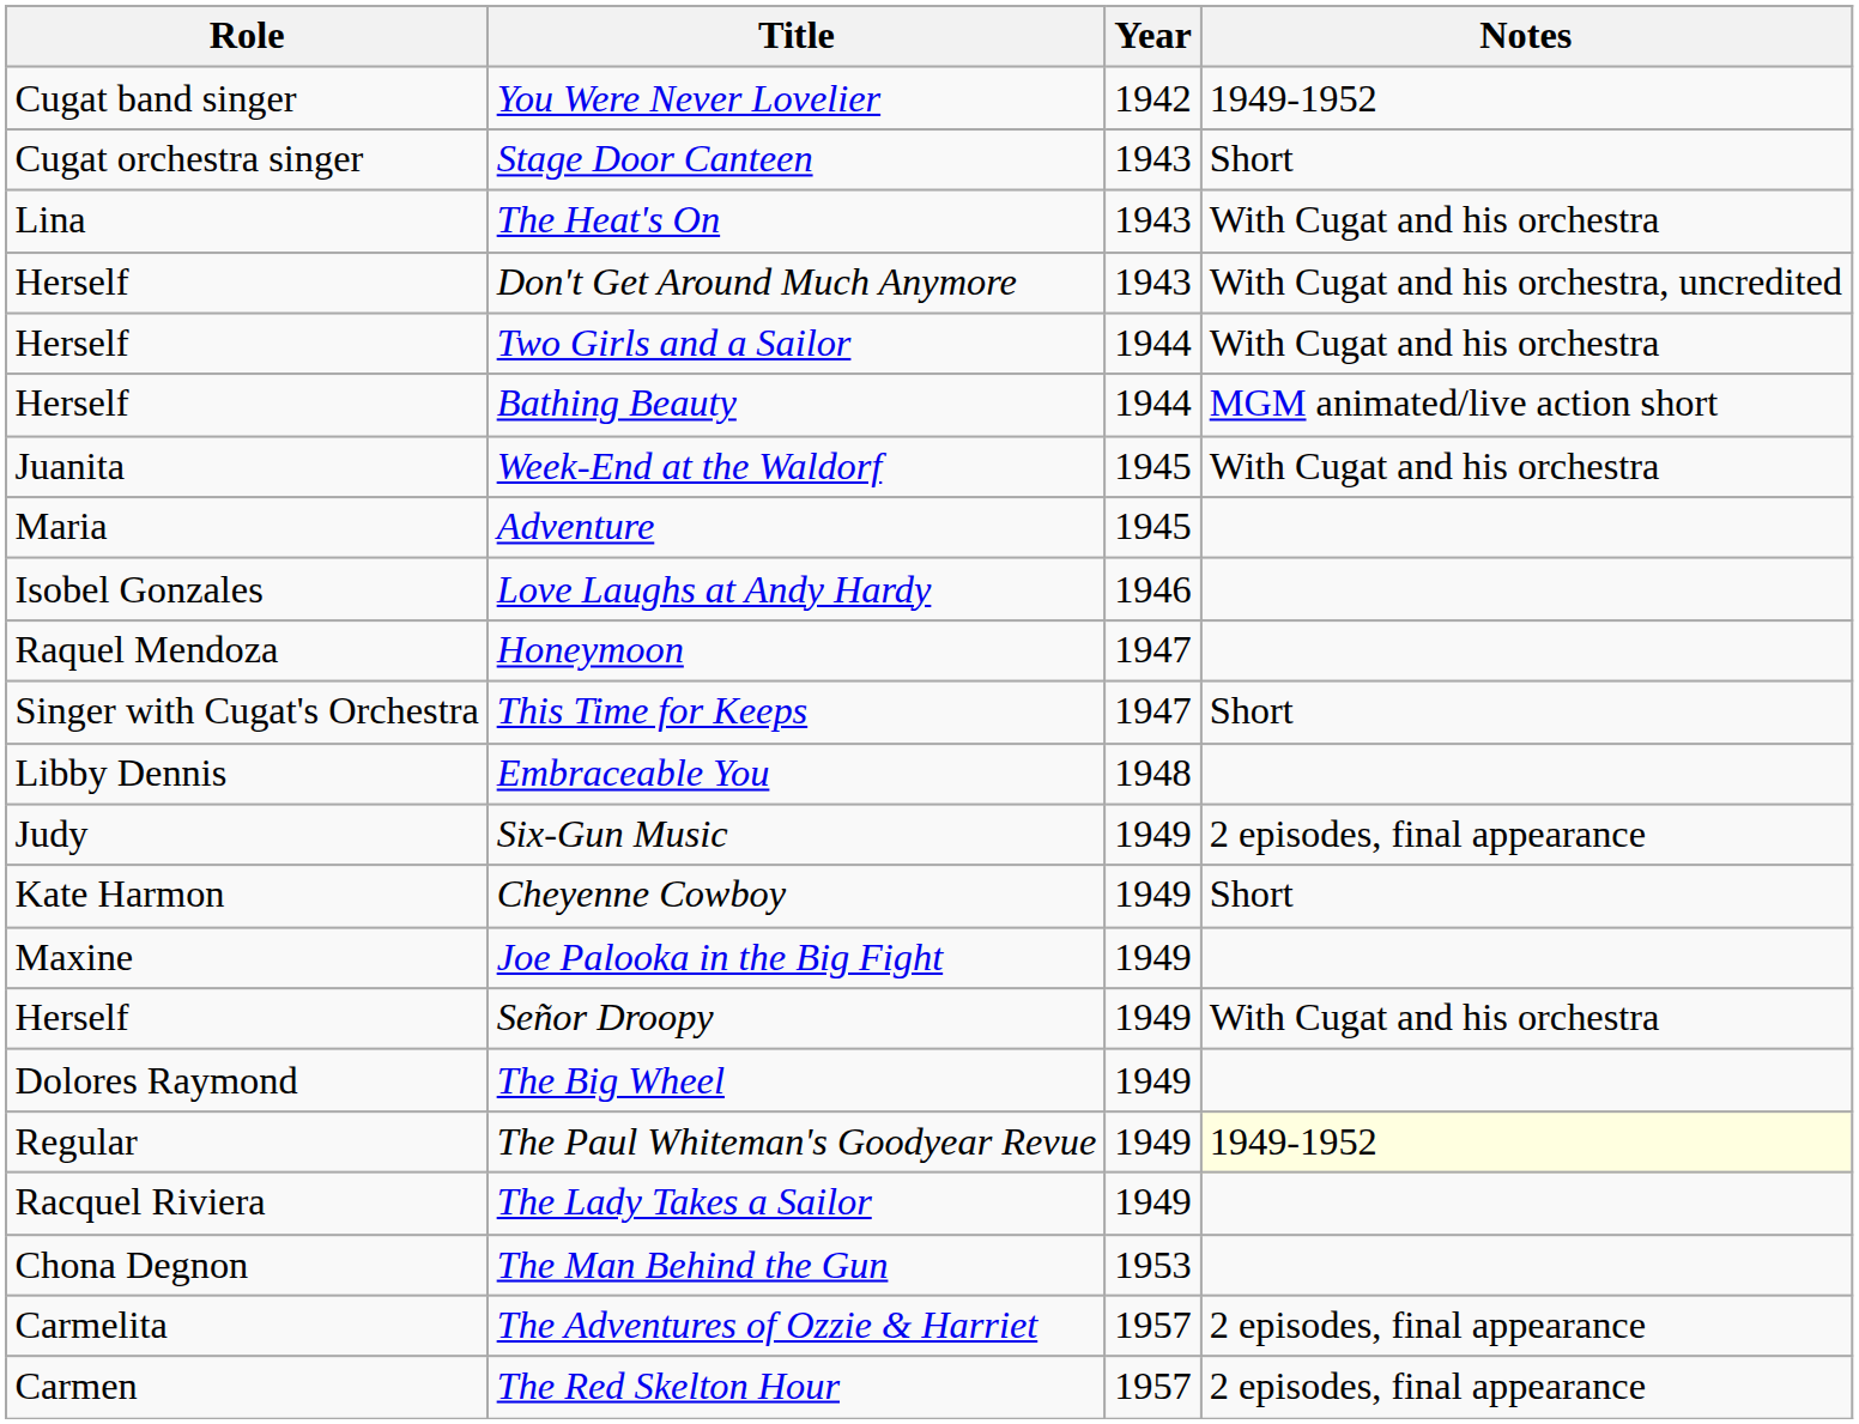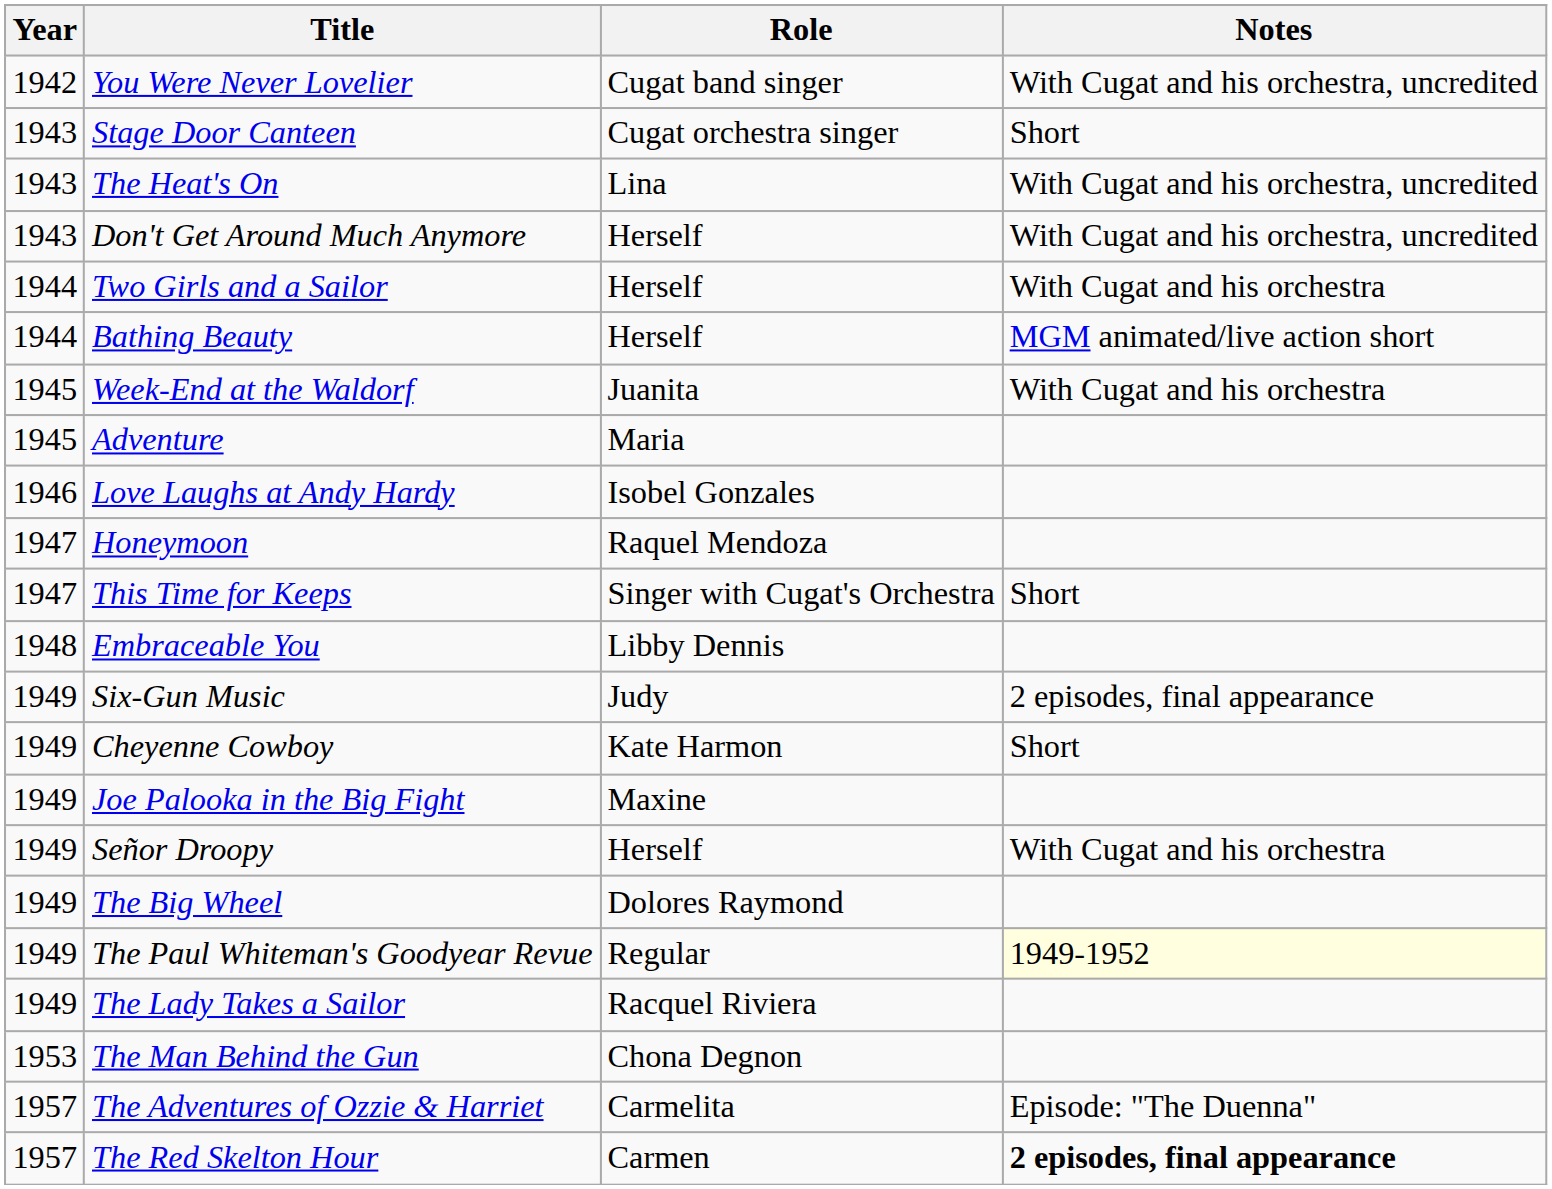columns swapped: Year <-> Role
You Were Never Lovelier | Notes: 1949-1952 -> With Cugat and his orchestra, uncredited
The Heat's On | Notes: With Cugat and his orchestra -> With Cugat and his orchestra, uncredited
The Adventures of Ozzie & Harriet | Notes: 2 episodes, final appearance -> Episode: "The Duenna"
The Red Skelton Hour | Notes: normal -> bold
